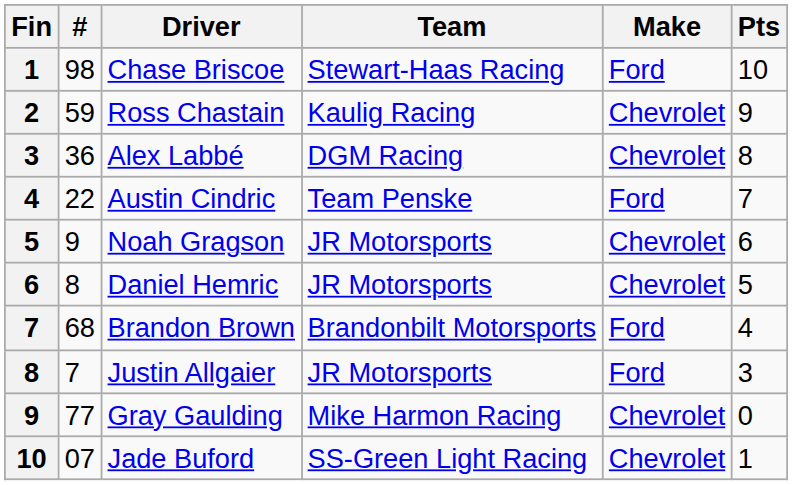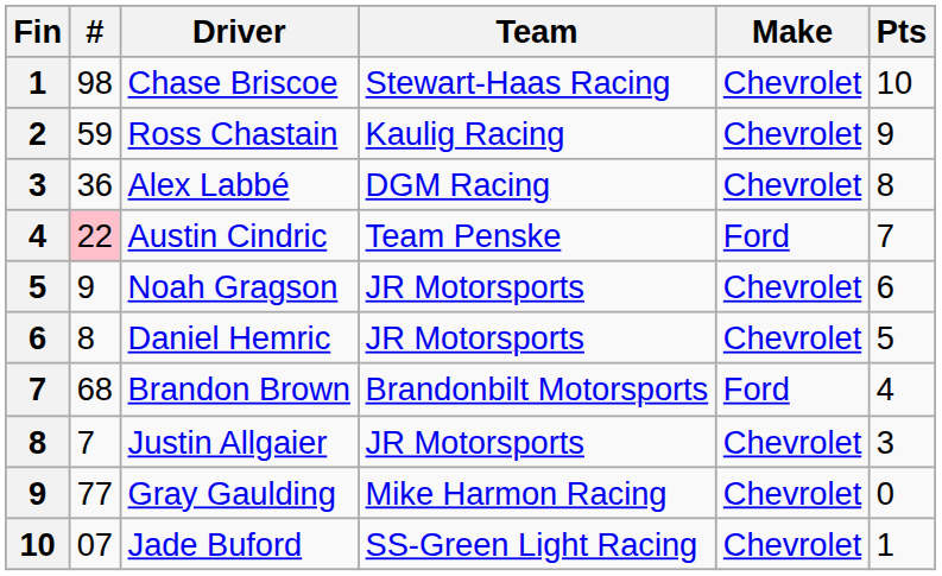Chase Briscoe | Make: Ford -> Chevrolet
Austin Cindric | #: no background -> pink background
Justin Allgaier | Make: Ford -> Chevrolet
